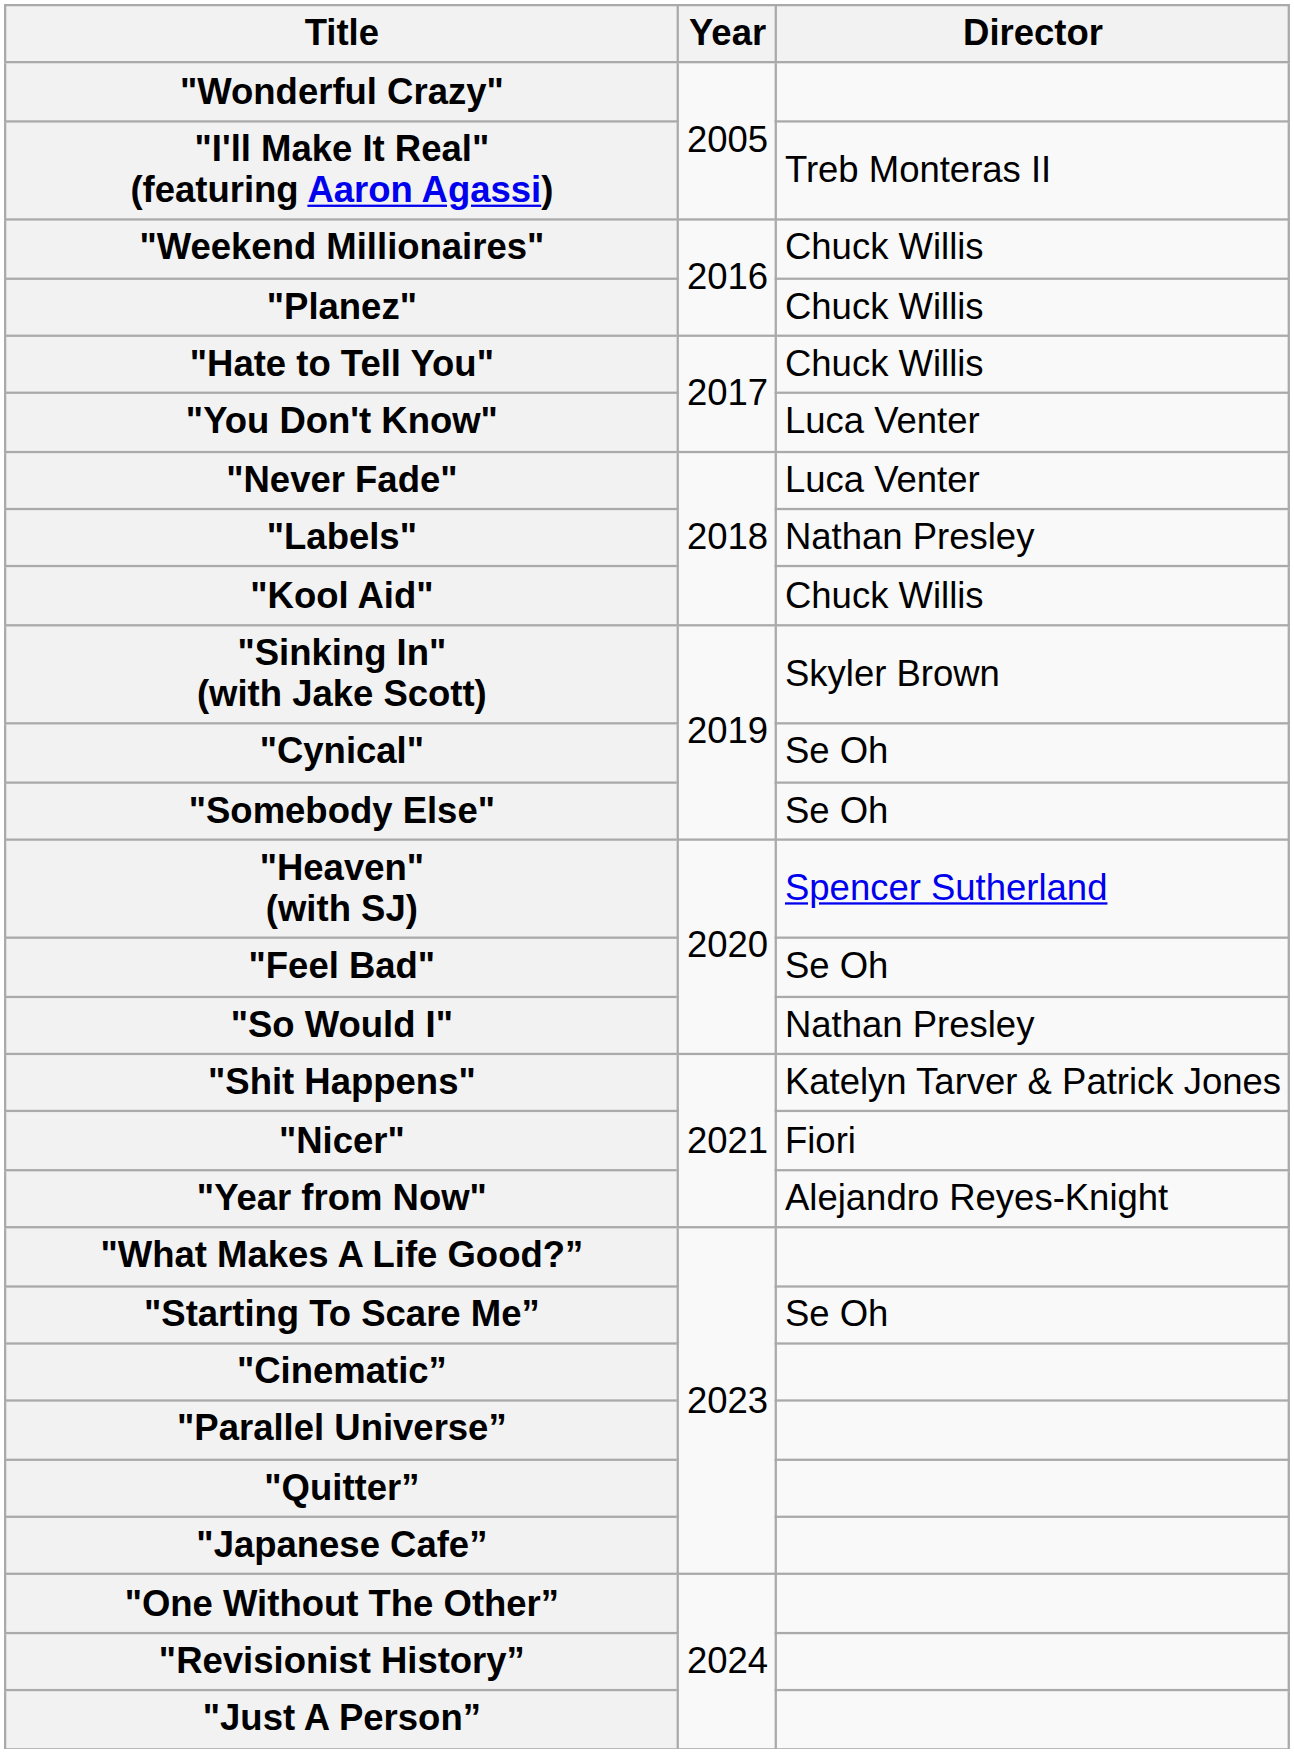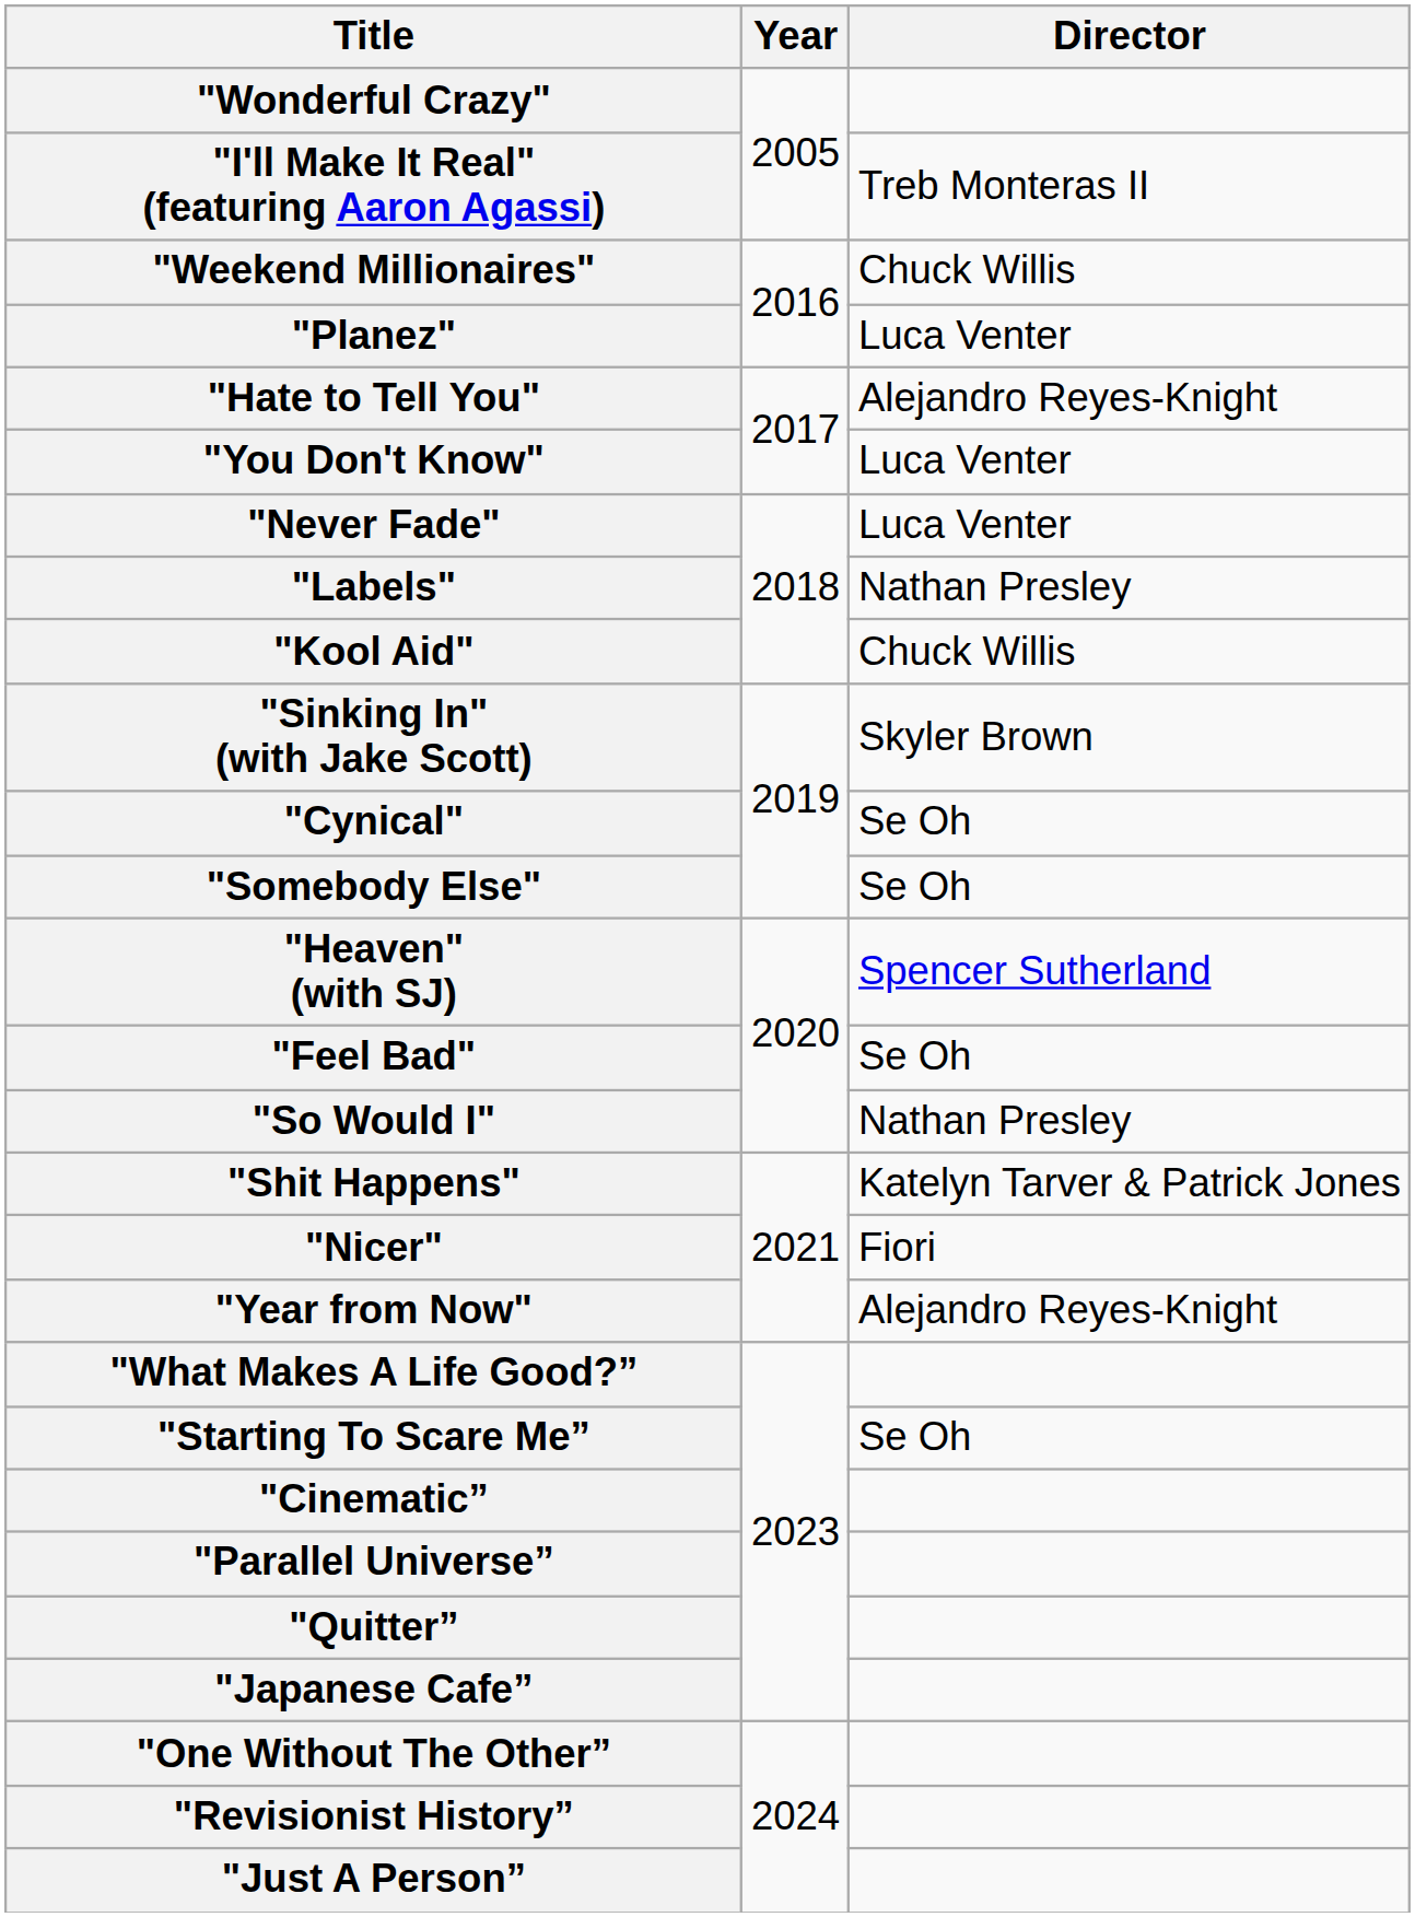"Planez" | Director: Chuck Willis -> Luca Venter
"Hate to Tell You" | Director: Chuck Willis -> Alejandro Reyes-Knight
